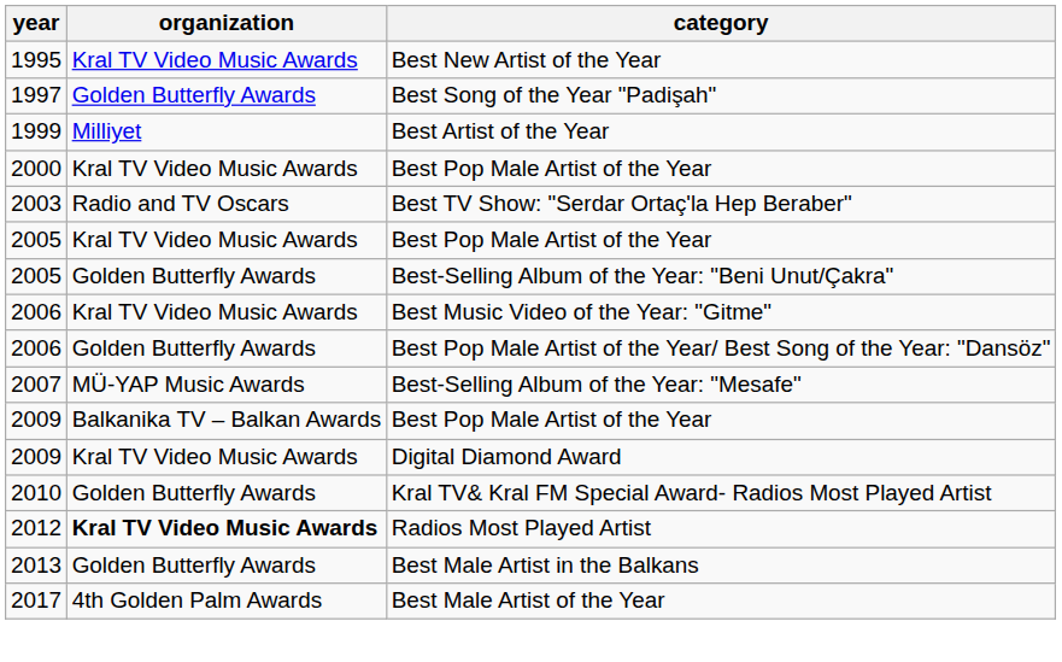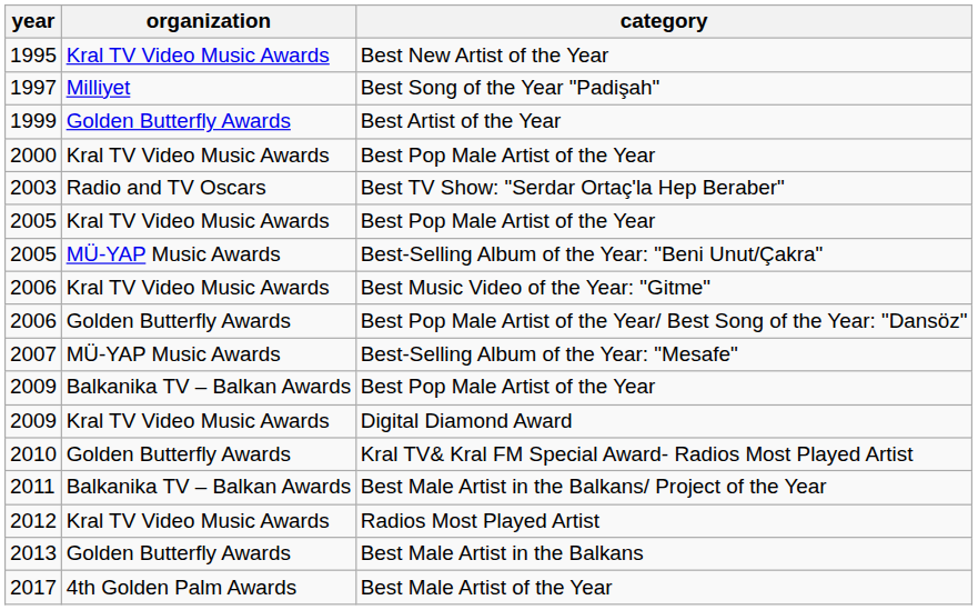Best Song of the Year "Padişah" | organization: Golden Butterfly Awards -> Milliyet
Best Artist of the Year | organization: Milliyet -> Golden Butterfly Awards
Best-Selling Album of the Year: "Beni Unut/Çakra" | organization: Golden Butterfly Awards -> MÜ-YAP Music Awards
+ row: 2011 | Balkanika TV – Balkan Awards | Best Male Artist in the Balkans/ Project of the Year
Radios Most Played Artist | organization: bold -> normal
